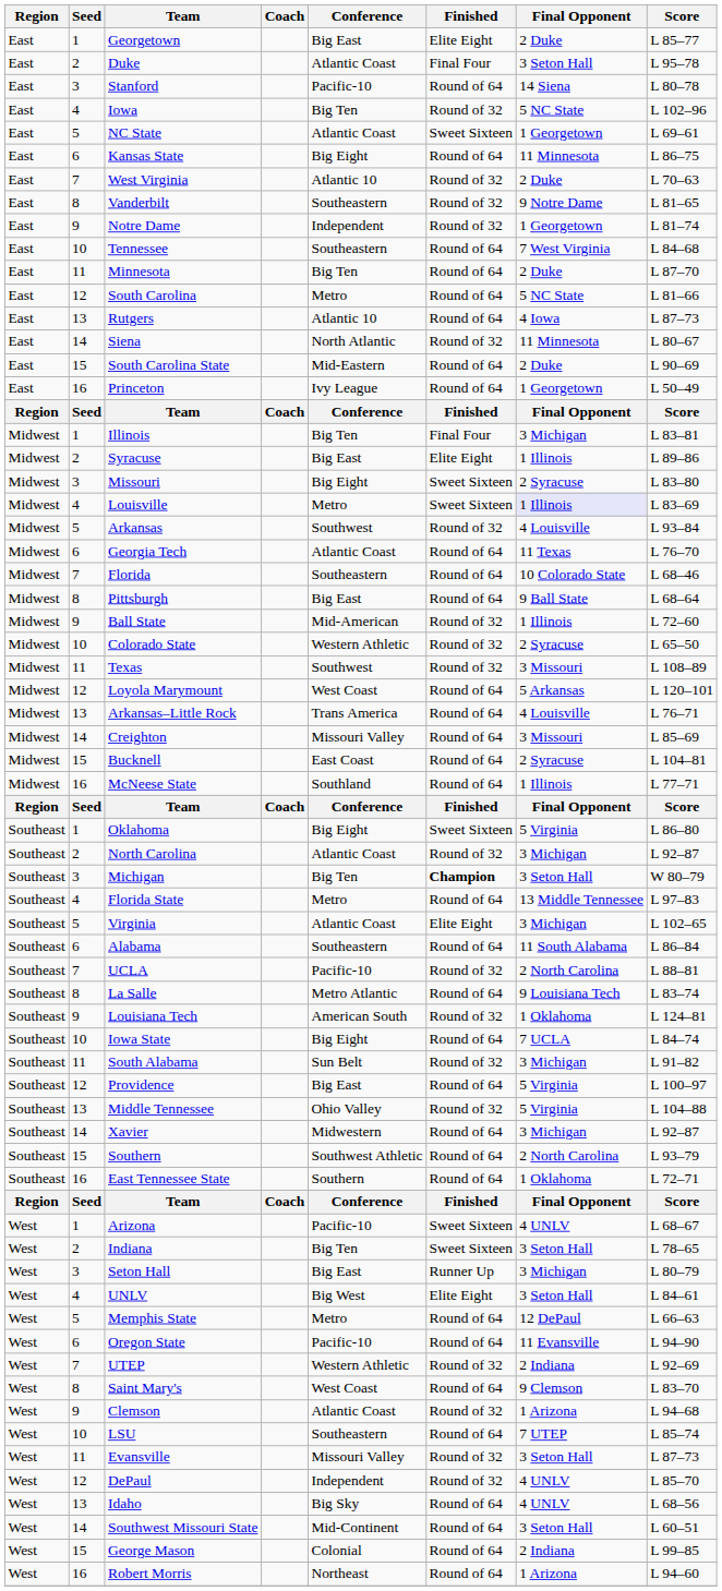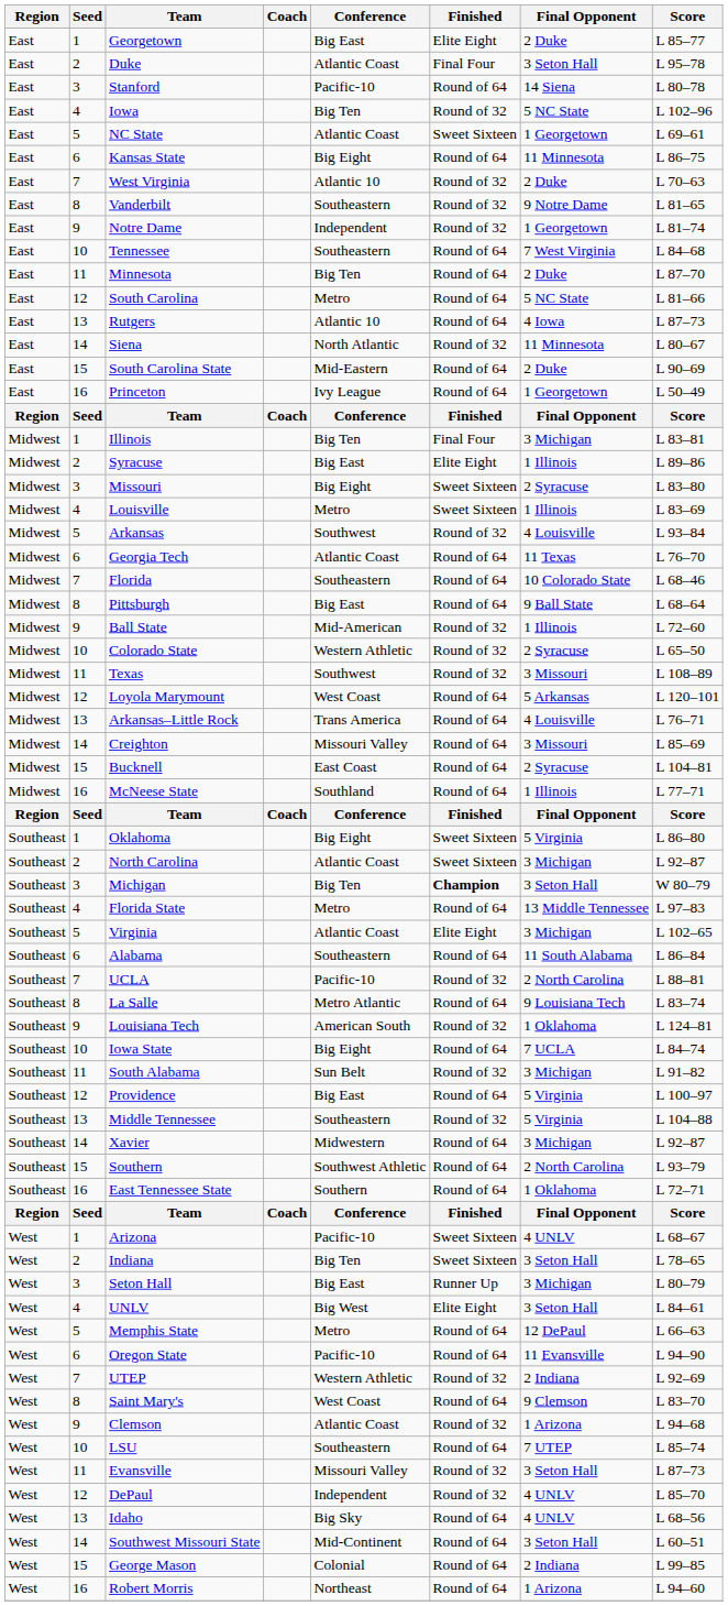Louisville | Final Opponent: lavender background -> no background
North Carolina | Finished: Round of 32 -> Sweet Sixteen
Middle Tennessee | Conference: Ohio Valley -> Southeastern
